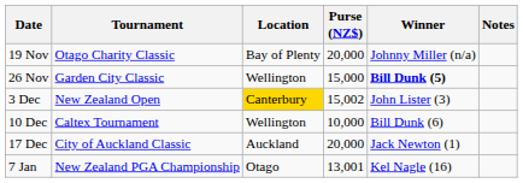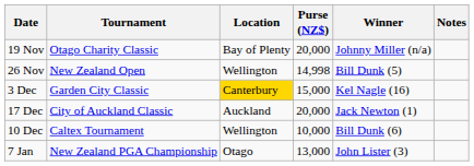26 Nov | Tournament: Garden City Classic -> New Zealand Open
26 Nov | Purse (NZ$): 15,000 -> 14,998
26 Nov | Winner: bold -> normal
3 Dec | Tournament: New Zealand Open -> Garden City Classic
3 Dec | Purse (NZ$): 15,002 -> 15,000
3 Dec | Winner: John Lister (3) -> Kel Nagle (16)
rows swapped: 10 Dec <-> 17 Dec
7 Jan | Purse (NZ$): 13,001 -> 13,000
7 Jan | Winner: Kel Nagle (16) -> John Lister (3)
